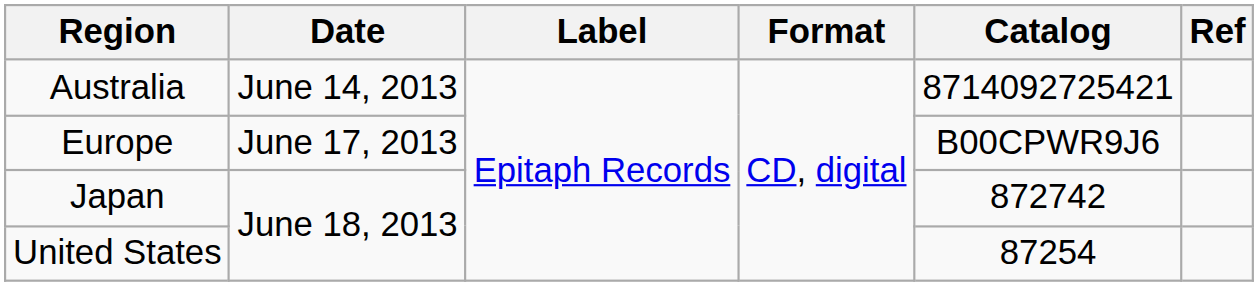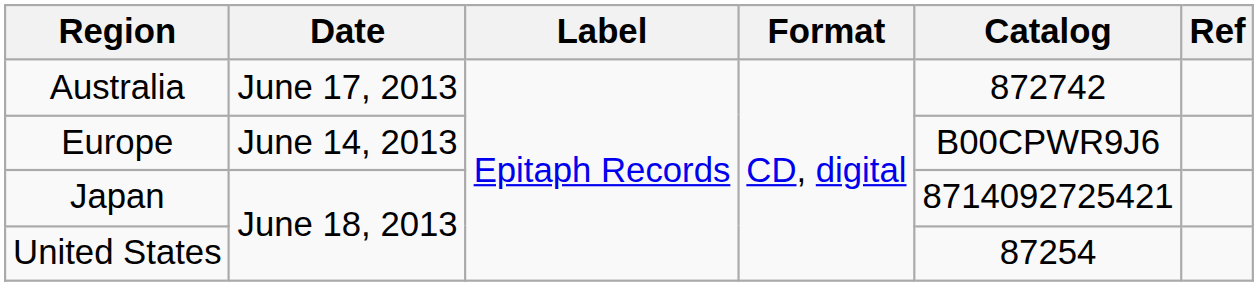Australia | Date: June 14, 2013 -> June 17, 2013
Australia | Catalog: 8714092725421 -> 872742
Europe | Date: June 17, 2013 -> June 14, 2013
Japan | Catalog: 872742 -> 8714092725421
